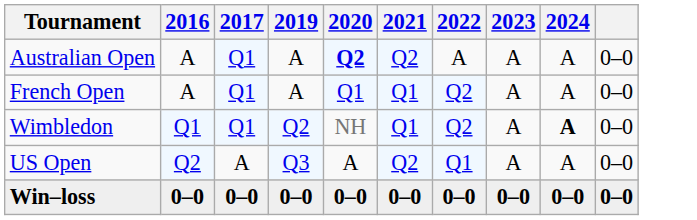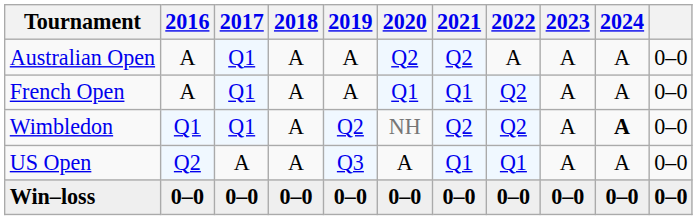+ column: 2018 | A | A | A | A | 0–0
Australian Open | 2020: bold -> normal
Wimbledon | 2021: Q1 -> Q2
US Open | 2021: Q2 -> Q1
